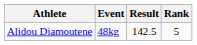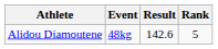Alidou Diamoutene | Result: 142.5 -> 142.6
